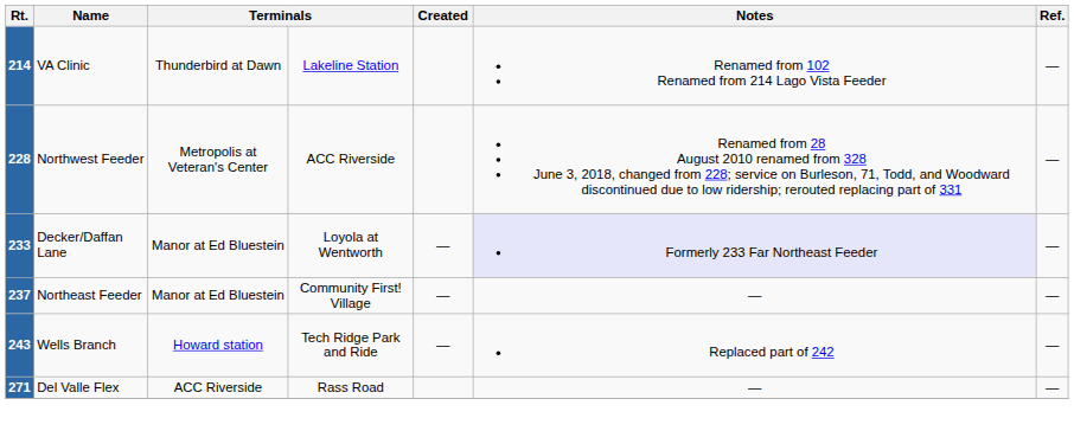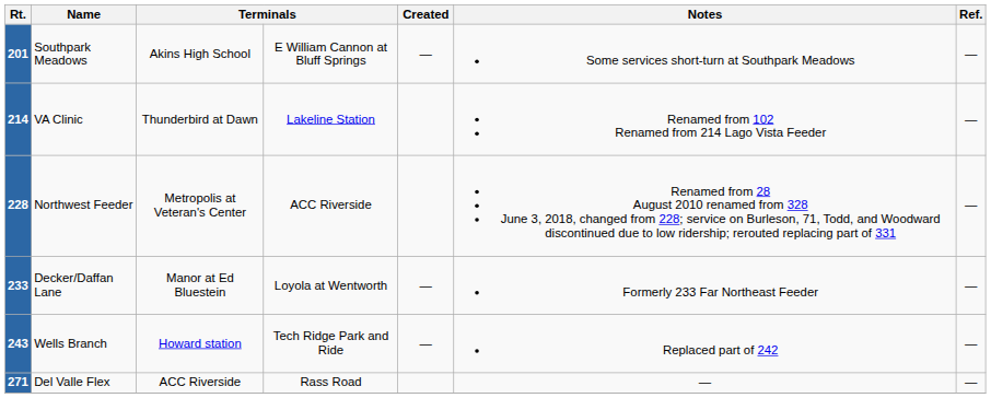+ row: 201 | Southpark Meadows | Akins High School | E William Cannon at Bluff Springs | — | Some services short-turn at Southpark Meadows | —
233 | Notes: lavender background -> no background
- row: 237 | Northeast Feeder | Manor at Ed Bluestein | Community First! Village | — | — | —
